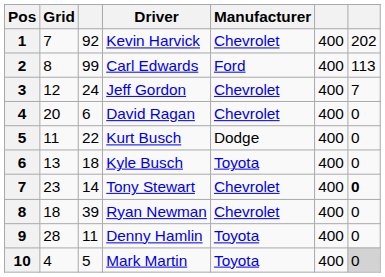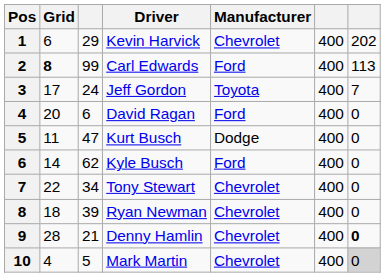Kevin Harvick | Grid: 7 -> 6
Kevin Harvick | column 3: 92 -> 29
Carl Edwards | Grid: normal -> bold
Jeff Gordon | Grid: 12 -> 17
Jeff Gordon | Manufacturer: Chevrolet -> Toyota
David Ragan | Manufacturer: Chevrolet -> Ford
Kurt Busch | column 3: 22 -> 47
Kyle Busch | Grid: 13 -> 14
Kyle Busch | column 3: 18 -> 62
Kyle Busch | Manufacturer: Toyota -> Ford
Tony Stewart | Grid: 23 -> 22
Tony Stewart | column 3: 14 -> 34
Tony Stewart | column 7: bold -> normal
Denny Hamlin | column 3: 11 -> 21
Denny Hamlin | Manufacturer: Toyota -> Chevrolet
Denny Hamlin | column 7: normal -> bold
Mark Martin | Manufacturer: Toyota -> Chevrolet
